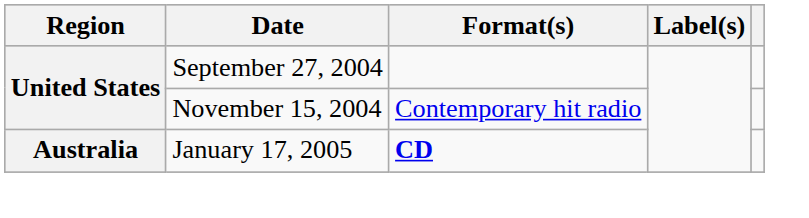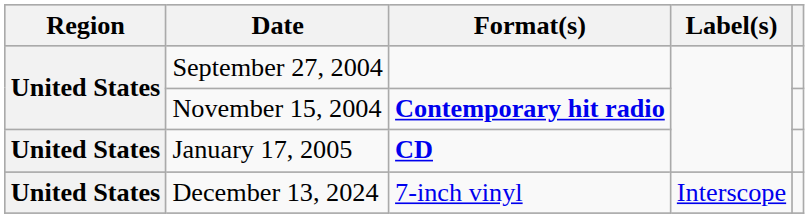November 15, 2004 | Format(s): normal -> bold
January 17, 2005 | Region: Australia -> United States
+ row: United States | December 13, 2024 | 7-inch vinyl | Interscope
